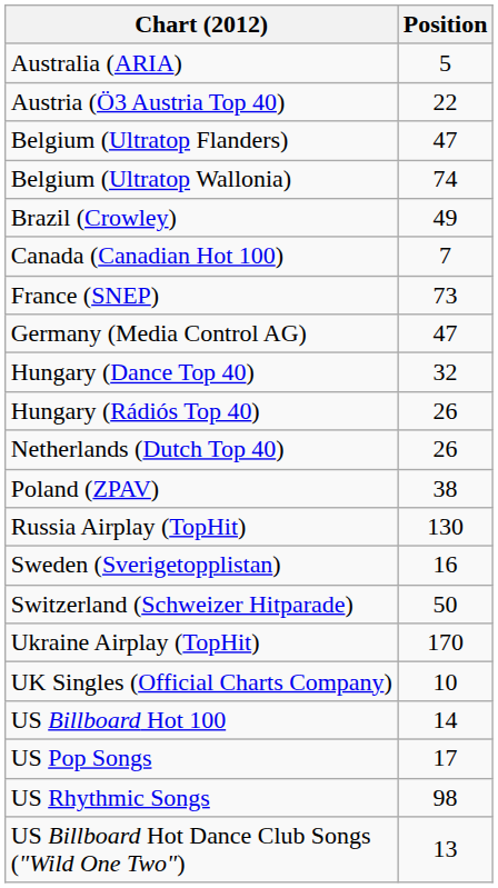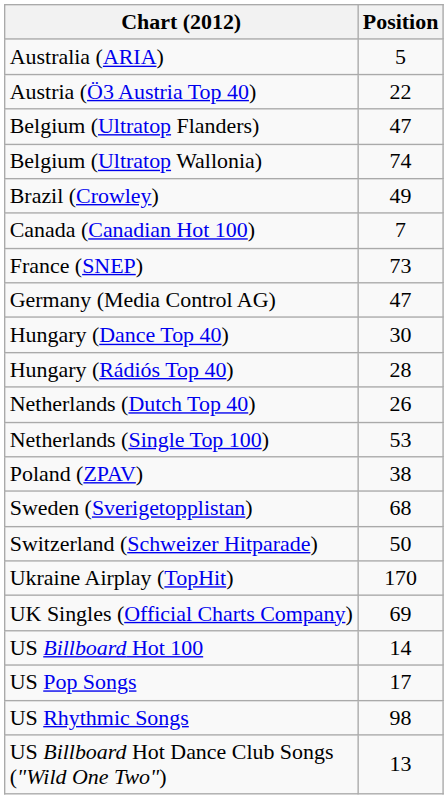Hungary (Dance Top 40) | Position: 32 -> 30
Hungary (Rádiós Top 40) | Position: 26 -> 28
+ row: Netherlands (Single Top 100) | 53
- row: Russia Airplay (TopHit) | 130
Sweden (Sverigetopplistan) | Position: 16 -> 68
UK Singles (Official Charts Company) | Position: 10 -> 69
